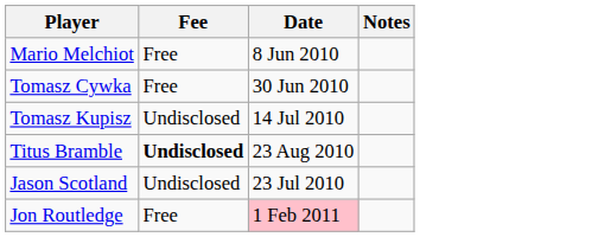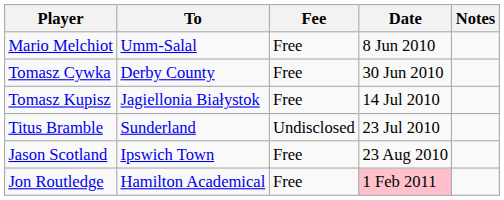+ column: To | Umm-Salal | Derby County | Jagiellonia Białystok | Sunderland | Ipswich Town | Hamilton Academical
Tomasz Kupisz | Fee: Undisclosed -> Free
Titus Bramble | Fee: bold -> normal
Titus Bramble | Date: 23 Aug 2010 -> 23 Jul 2010
Jason Scotland | Fee: Undisclosed -> Free
Jason Scotland | Date: 23 Jul 2010 -> 23 Aug 2010
